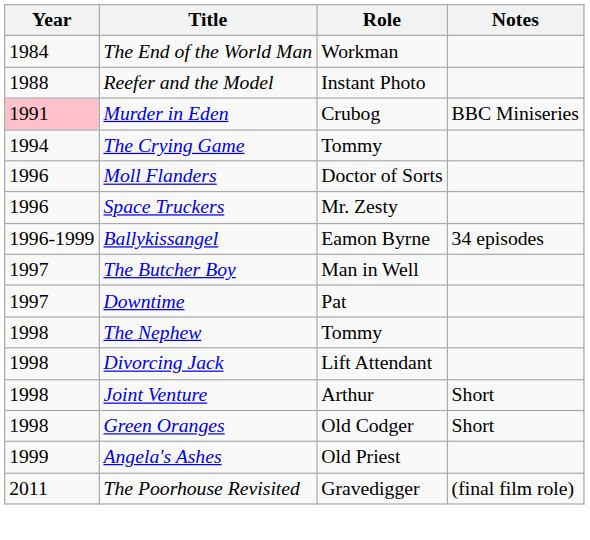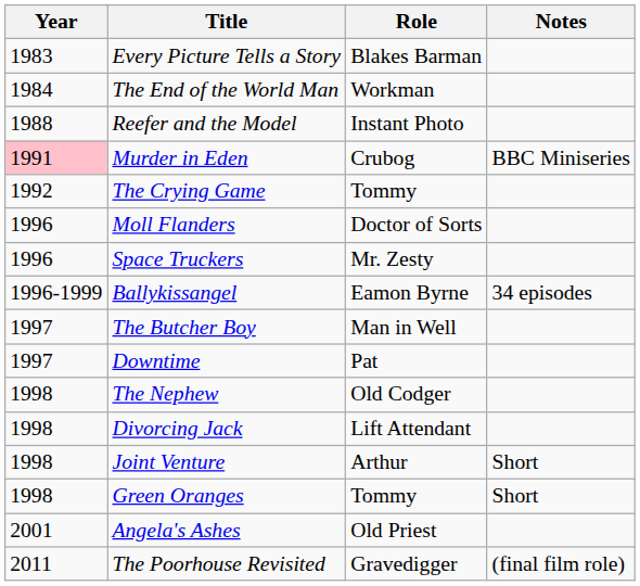+ row: 1983 | Every Picture Tells a Story | Blakes Barman
The Crying Game | Year: 1994 -> 1992
The Nephew | Role: Tommy -> Old Codger
Green Oranges | Role: Old Codger -> Tommy
Angela's Ashes | Year: 1999 -> 2001
